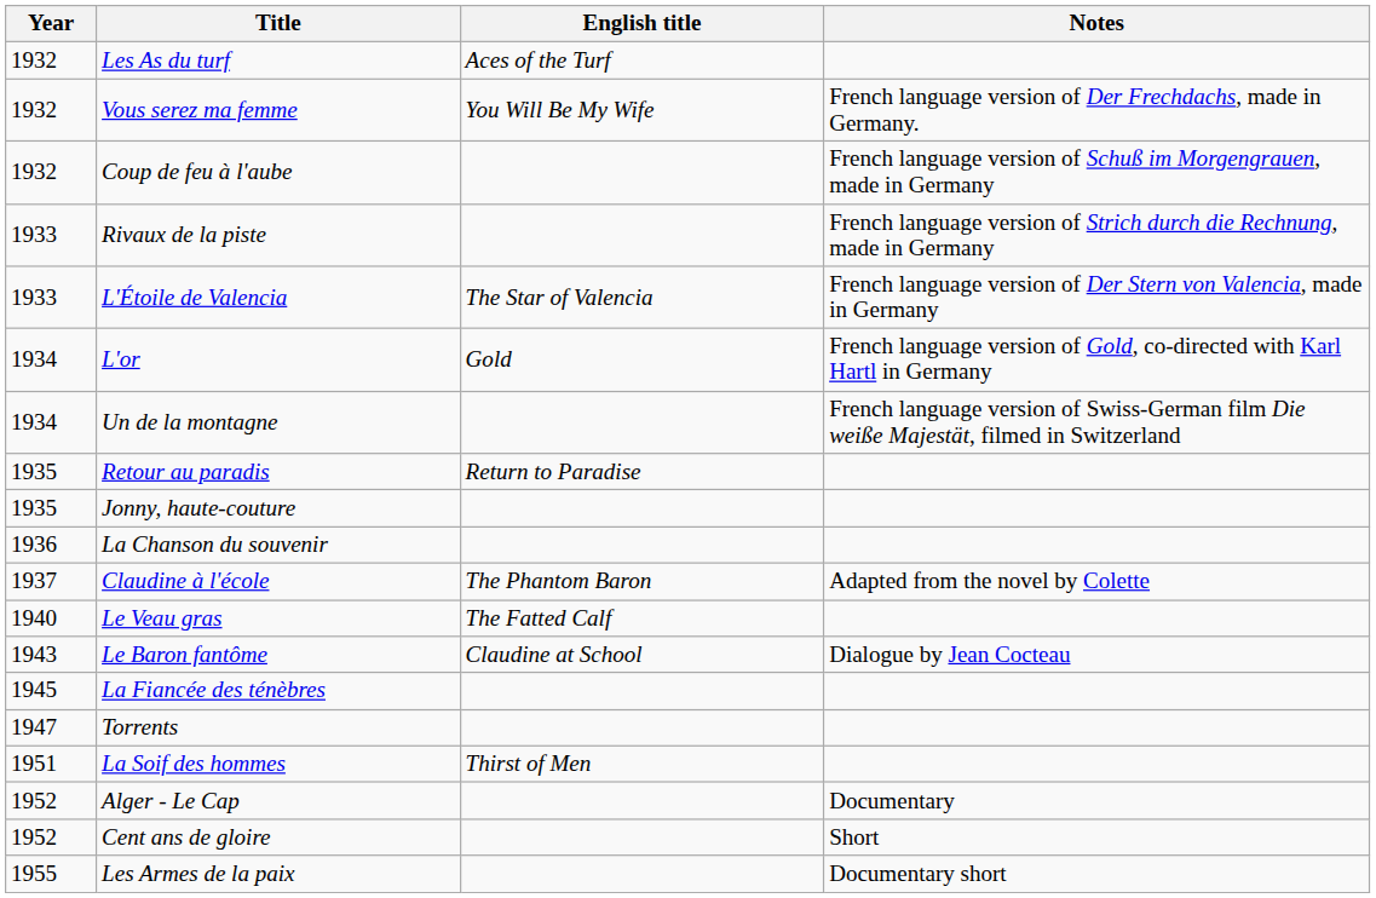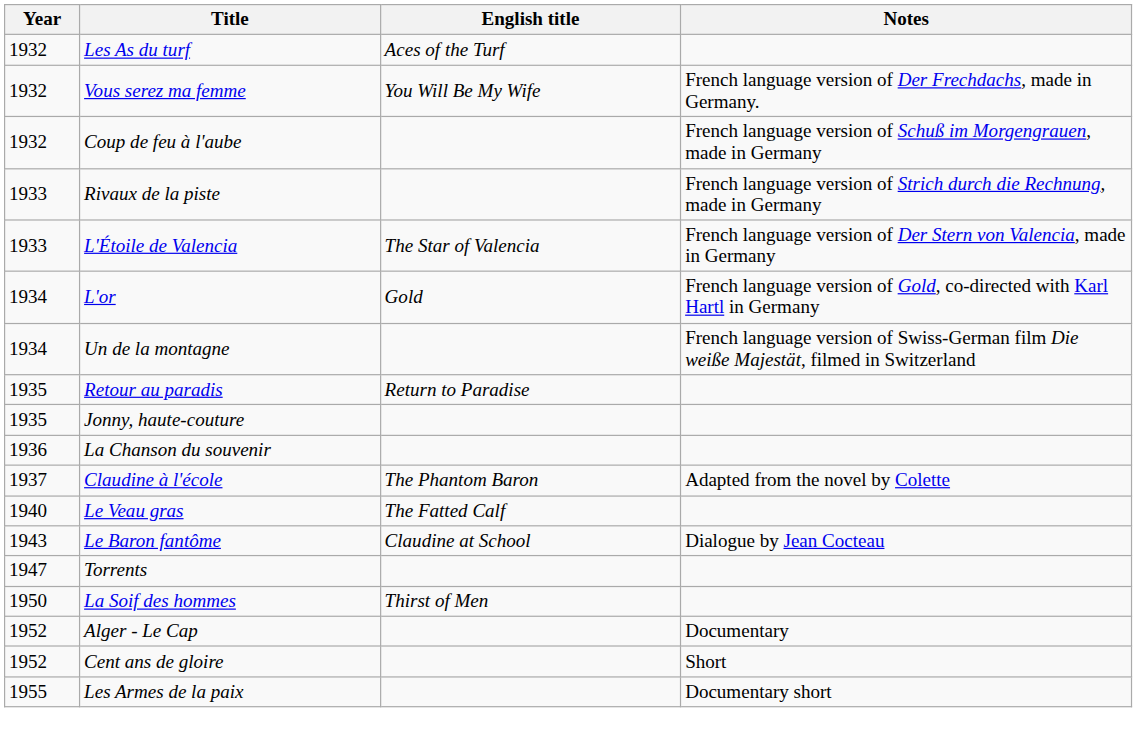- row: 1945 | La Fiancée des ténèbres
La Soif des hommes | Year: 1951 -> 1950
